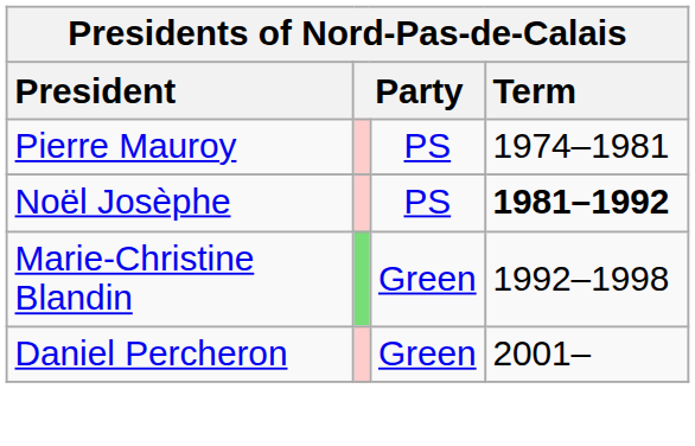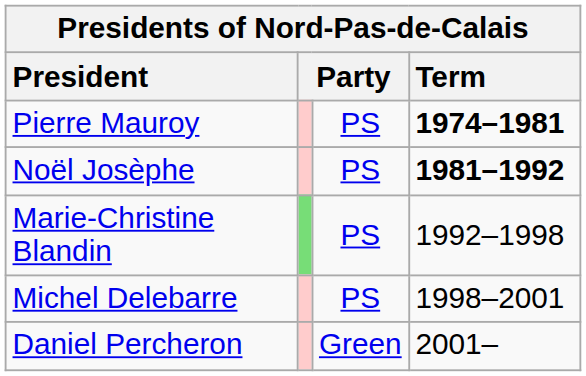Pierre Mauroy | Term: normal -> bold
Marie-Christine Blandin | column 3: Green -> PS
+ row: Michel Delebarre | PS | 1998–2001
